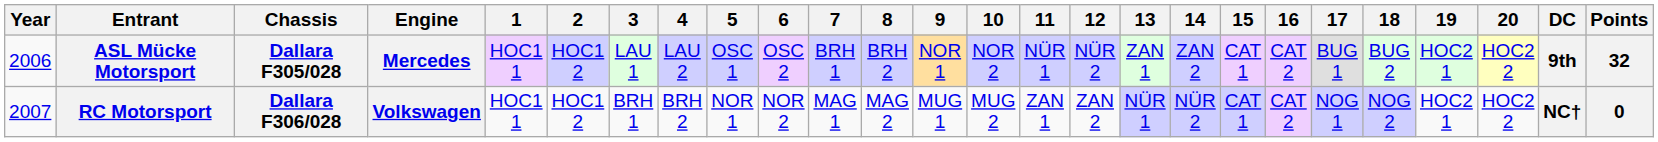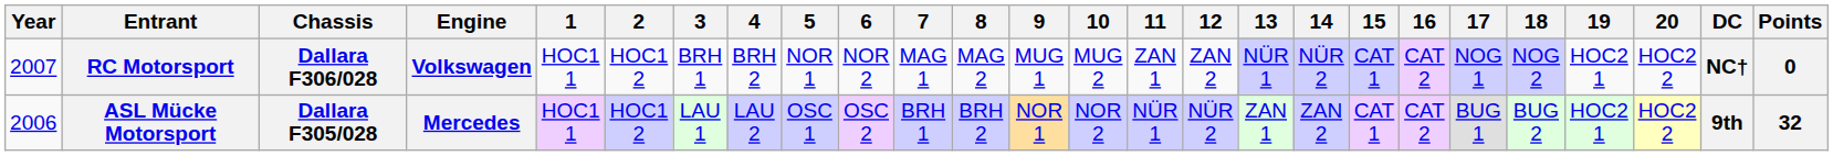rows swapped: ASL Mücke Motorsport <-> RC Motorsport
